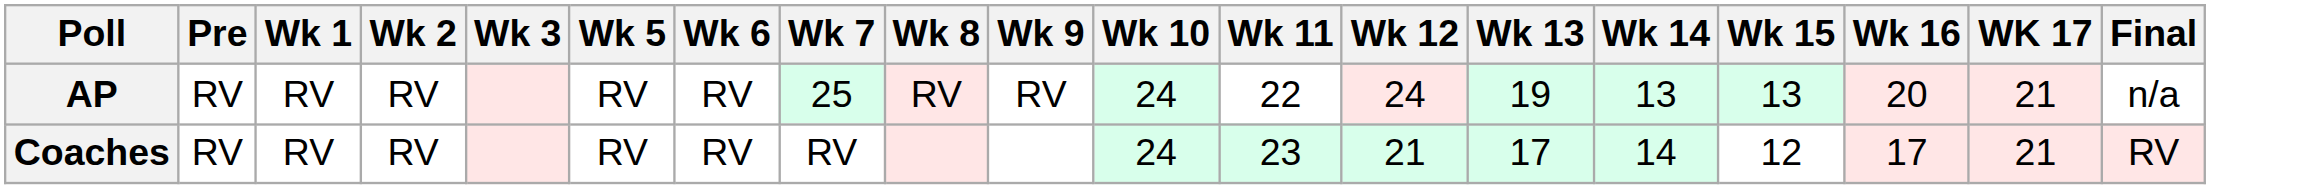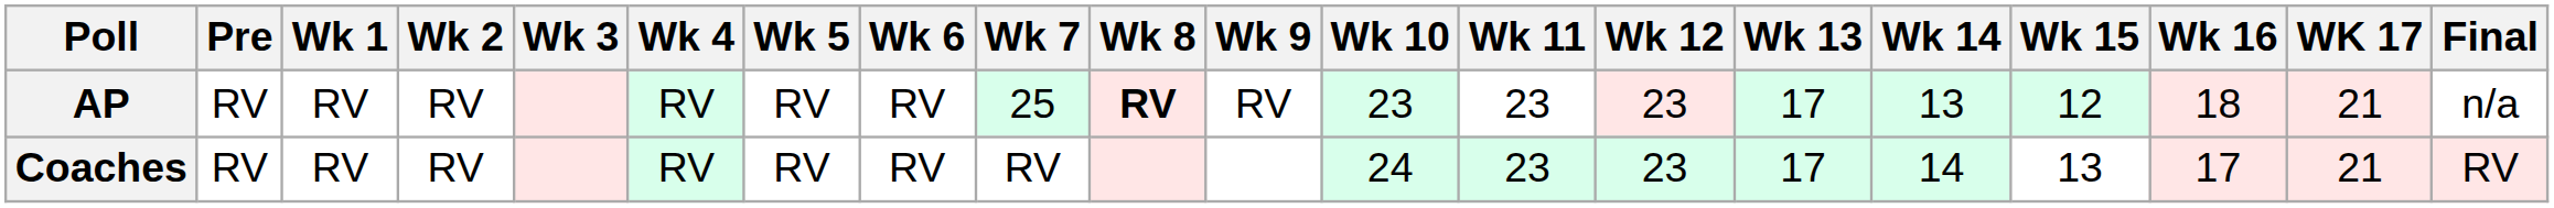+ column: Wk 4 | RV | RV
AP | Wk 8: normal -> bold
AP | Wk 10: 24 -> 23
AP | Wk 11: 22 -> 23
AP | Wk 12: 24 -> 23
AP | Wk 13: 19 -> 17
AP | Wk 15: 13 -> 12
AP | Wk 16: 20 -> 18
Coaches | Wk 12: 21 -> 23
Coaches | Wk 15: 12 -> 13
